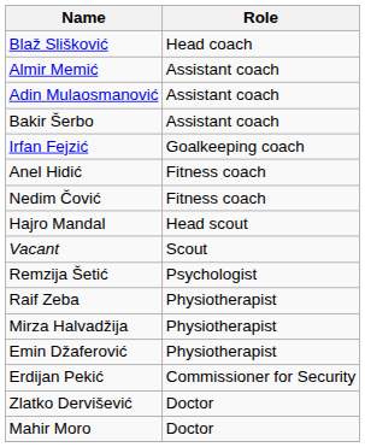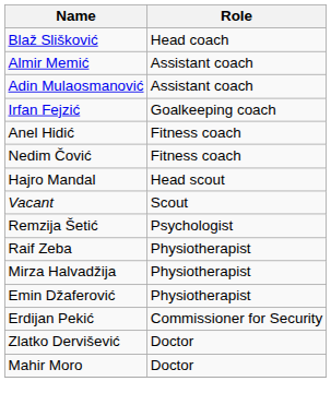- row: Bakir Šerbo | Assistant coach
